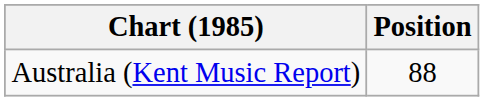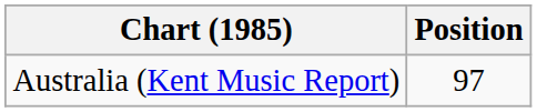Australia (Kent Music Report) | Position: 88 -> 97
